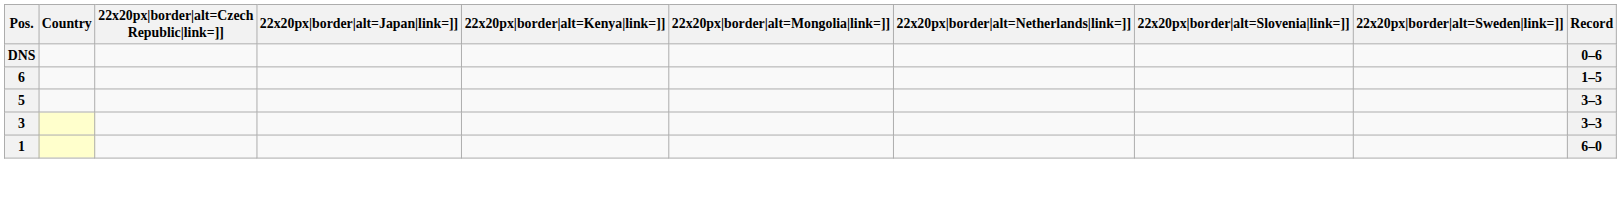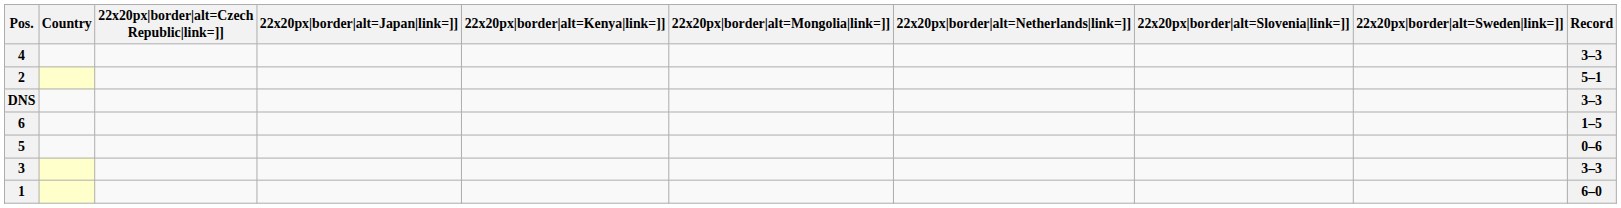+ row: 4 | 3–3
+ row: 2 | 5–1
DNS | Record: 0–6 -> 3–3
5 | Record: 3–3 -> 0–6
